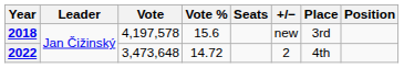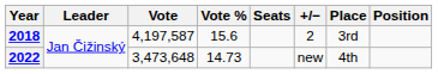2018 | Vote: 4,197,578 -> 4,197,587
2018 | +/−: new -> 2
2022 | Vote %: 14.72 -> 14.73
2022 | +/−: 2 -> new
